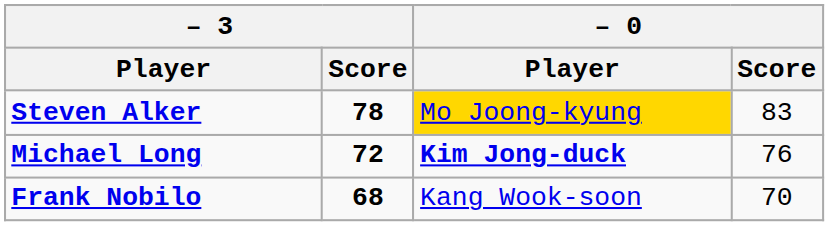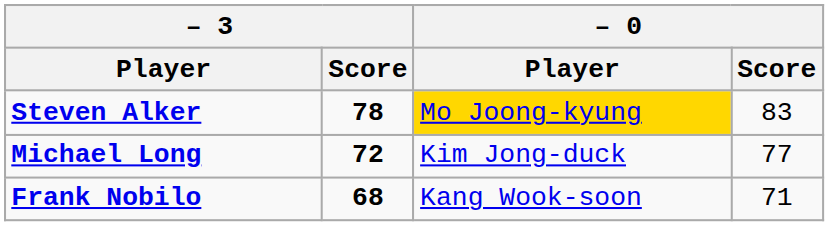Michael Long | – 0 / Player: bold -> normal
Michael Long | – 0 / Score: 76 -> 77
Frank Nobilo | – 0 / Score: 70 -> 71
